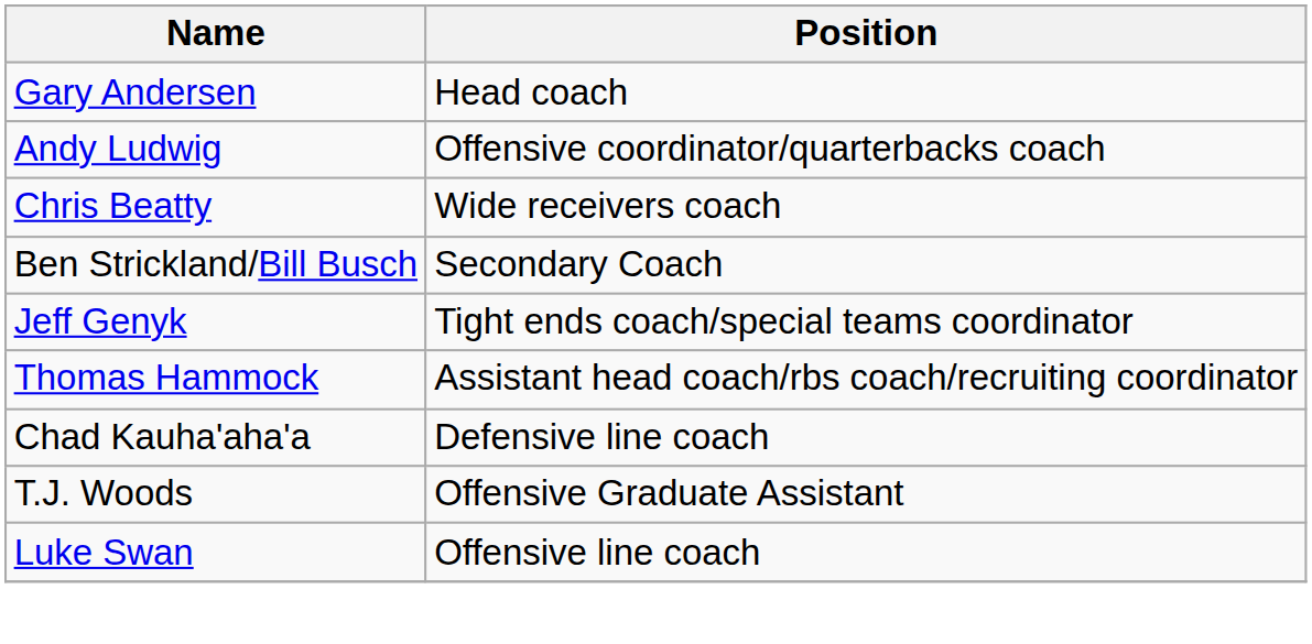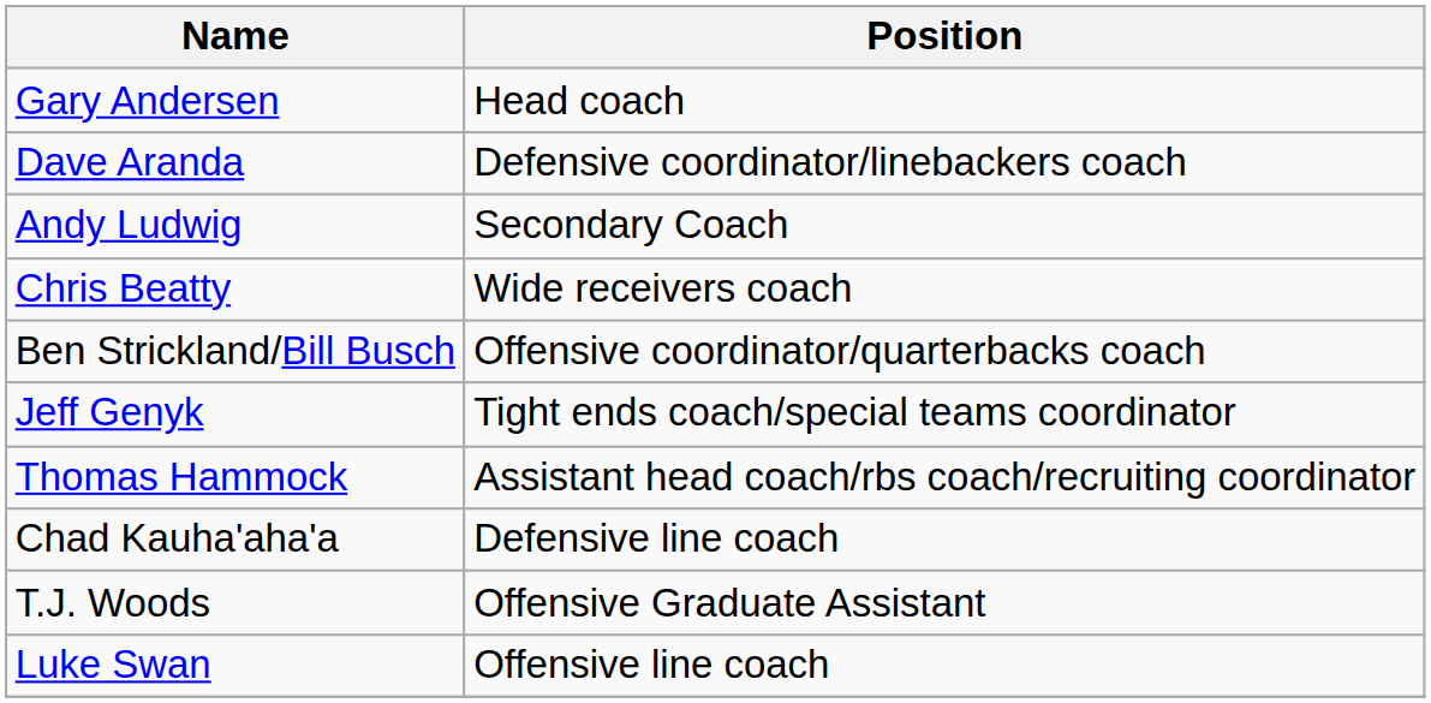+ row: Dave Aranda | Defensive coordinator/linebackers coach
Andy Ludwig | Position: Offensive coordinator/quarterbacks coach -> Secondary Coach
Ben Strickland/Bill Busch | Position: Secondary Coach -> Offensive coordinator/quarterbacks coach
